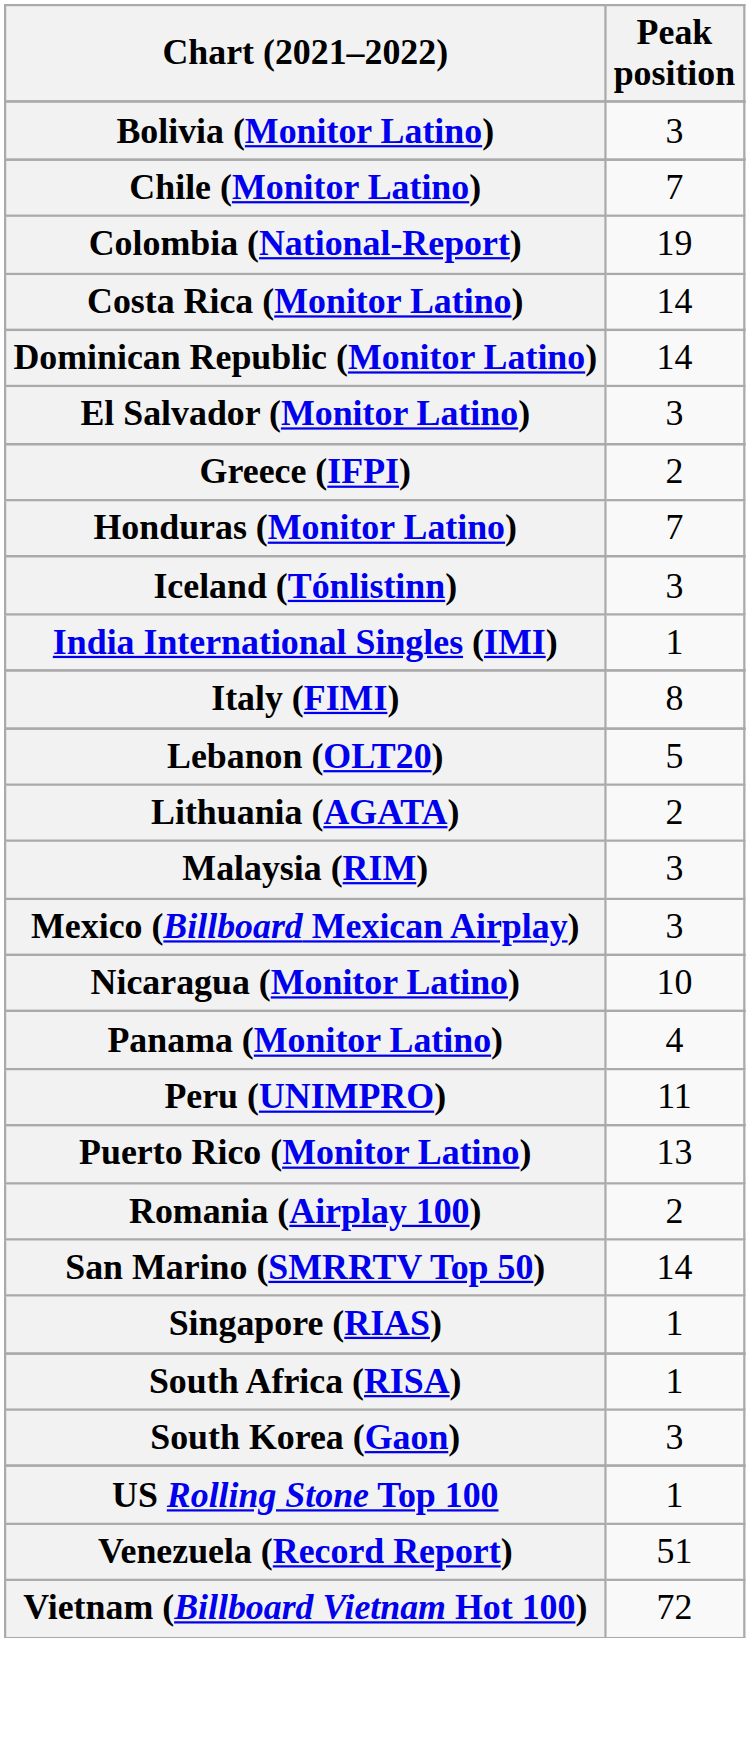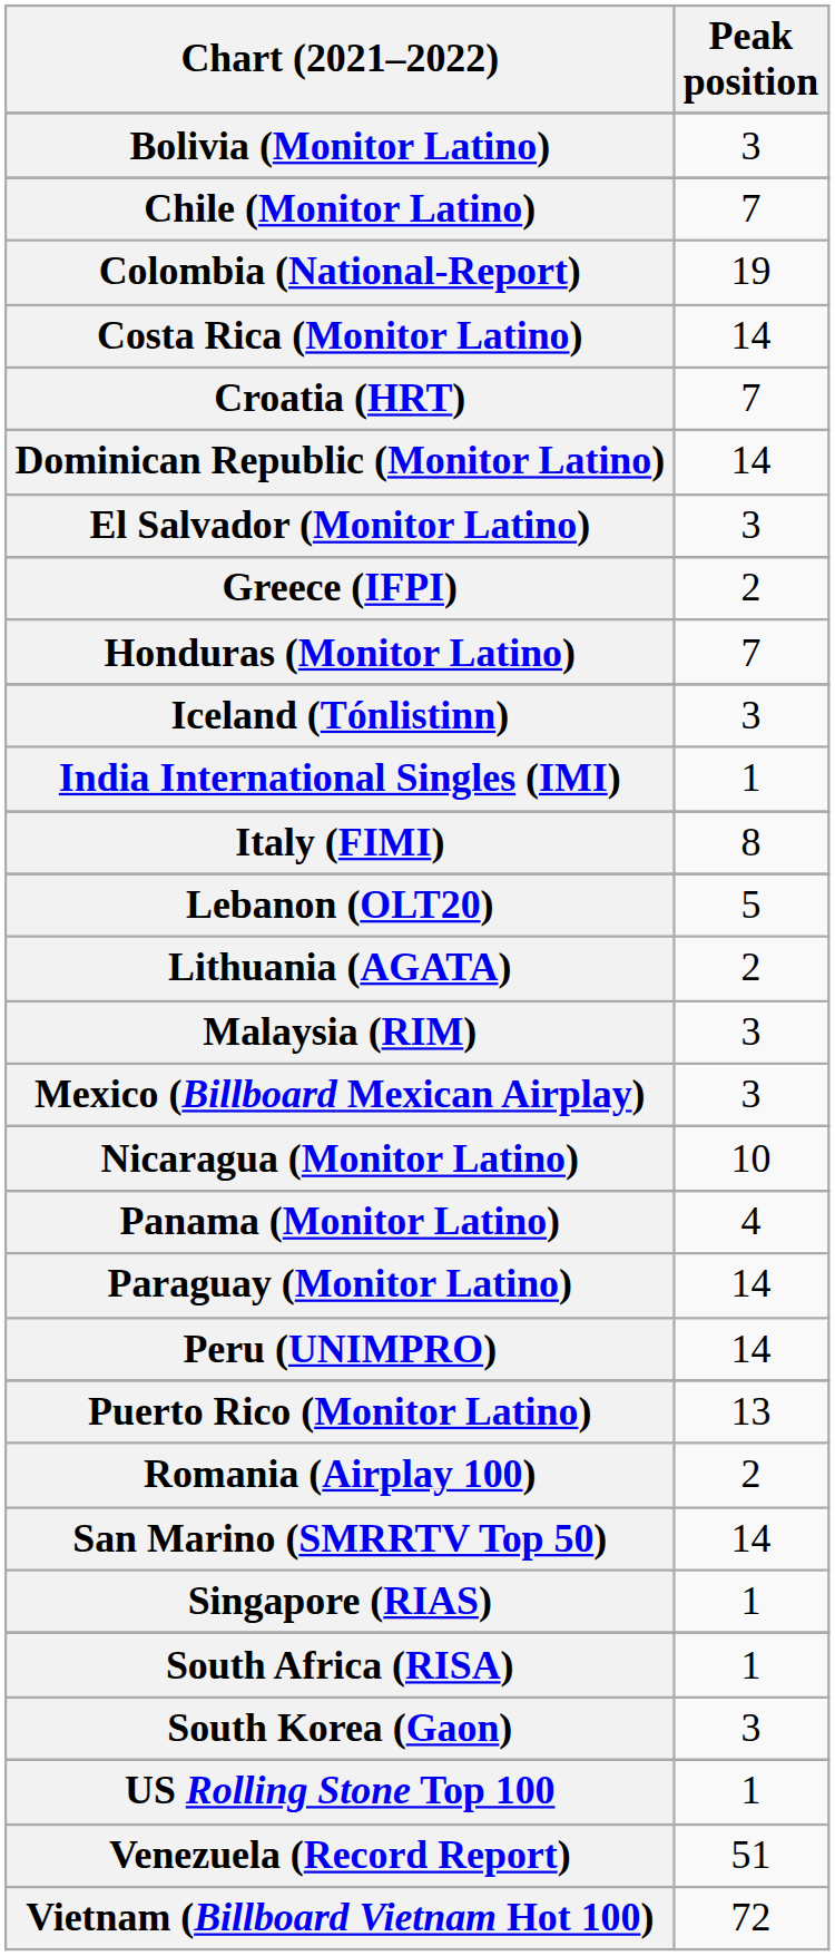+ row: Croatia (HRT) | 7
+ row: Paraguay (Monitor Latino) | 14
Peru (UNIMPRO) | Peak position: 11 -> 14
